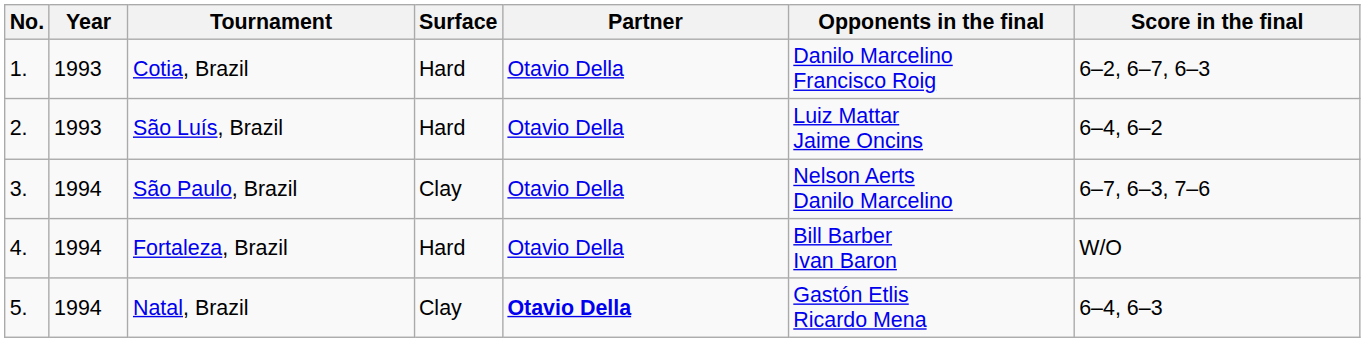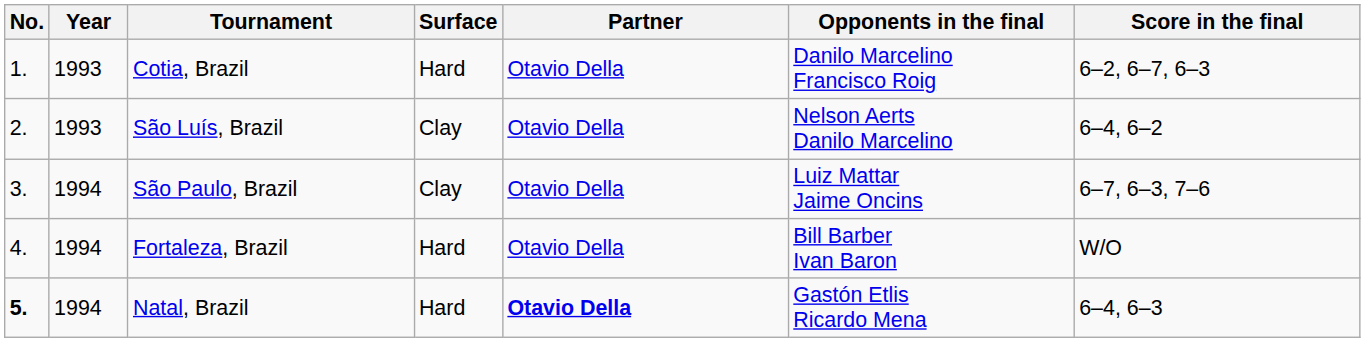São Luís, Brazil | Surface: Hard -> Clay
São Luís, Brazil | Opponents in the final: Luiz Mattar Jaime Oncins -> Nelson Aerts Danilo Marcelino
São Paulo, Brazil | Opponents in the final: Nelson Aerts Danilo Marcelino -> Luiz Mattar Jaime Oncins
Natal, Brazil | No.: normal -> bold
Natal, Brazil | Surface: Clay -> Hard
